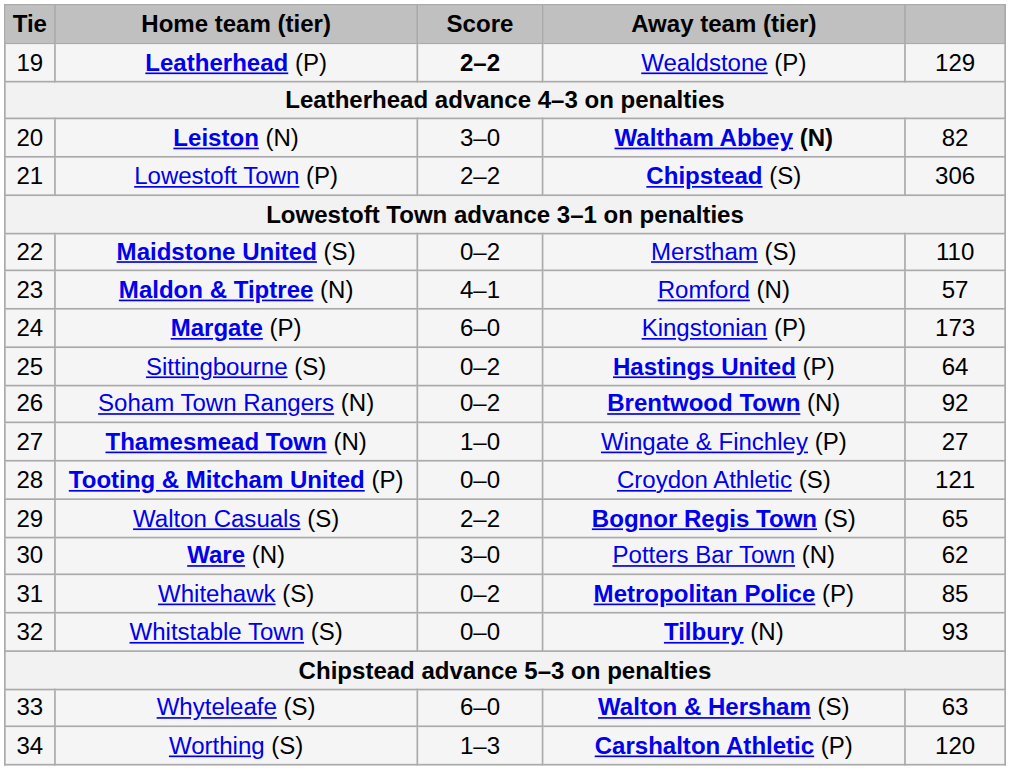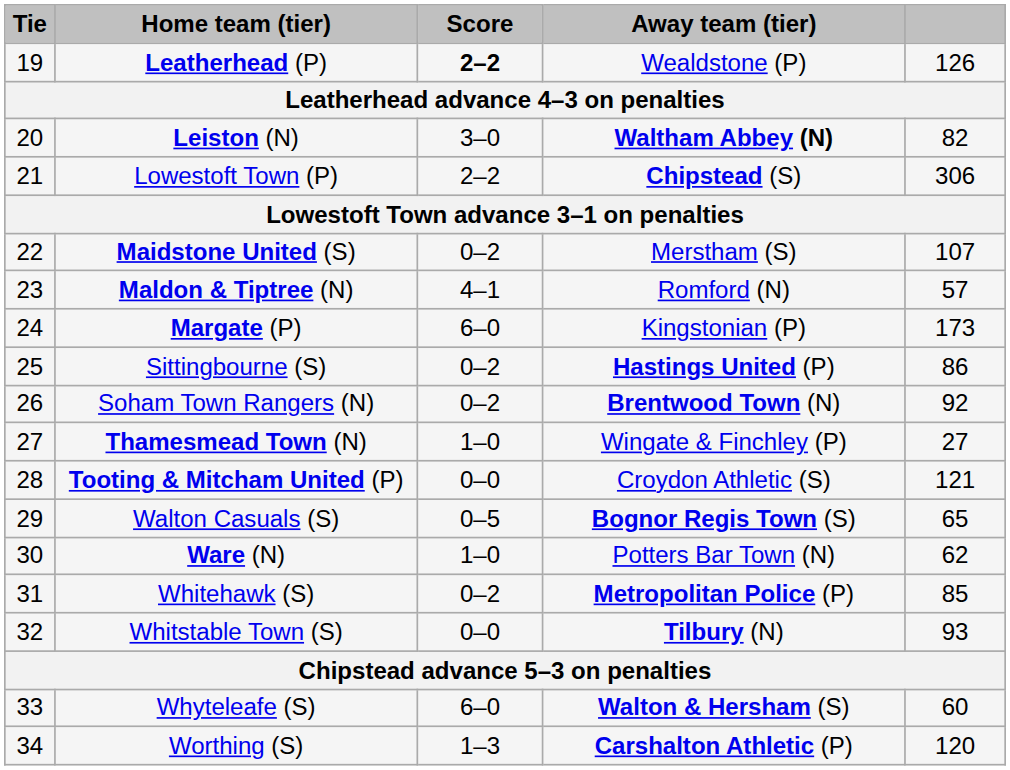Leatherhead (P) | column 5: 129 -> 126
Maidstone United (S) | column 5: 110 -> 107
Sittingbourne (S) | column 5: 64 -> 86
Walton Casuals (S) | Score: 2–2 -> 0–5
Ware (N) | Score: 3–0 -> 1–0
Whyteleafe (S) | column 5: 63 -> 60
